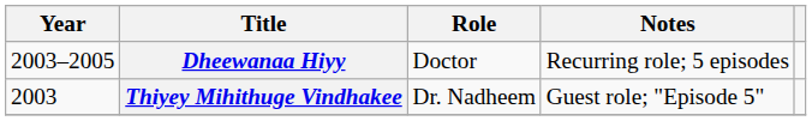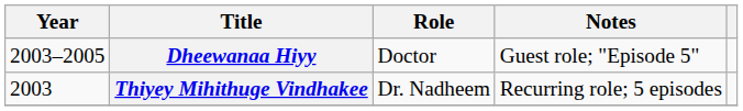Dheewanaa Hiyy | Notes: Recurring role; 5 episodes -> Guest role; "Episode 5"
Thiyey Mihithuge Vindhakee | Notes: Guest role; "Episode 5" -> Recurring role; 5 episodes
